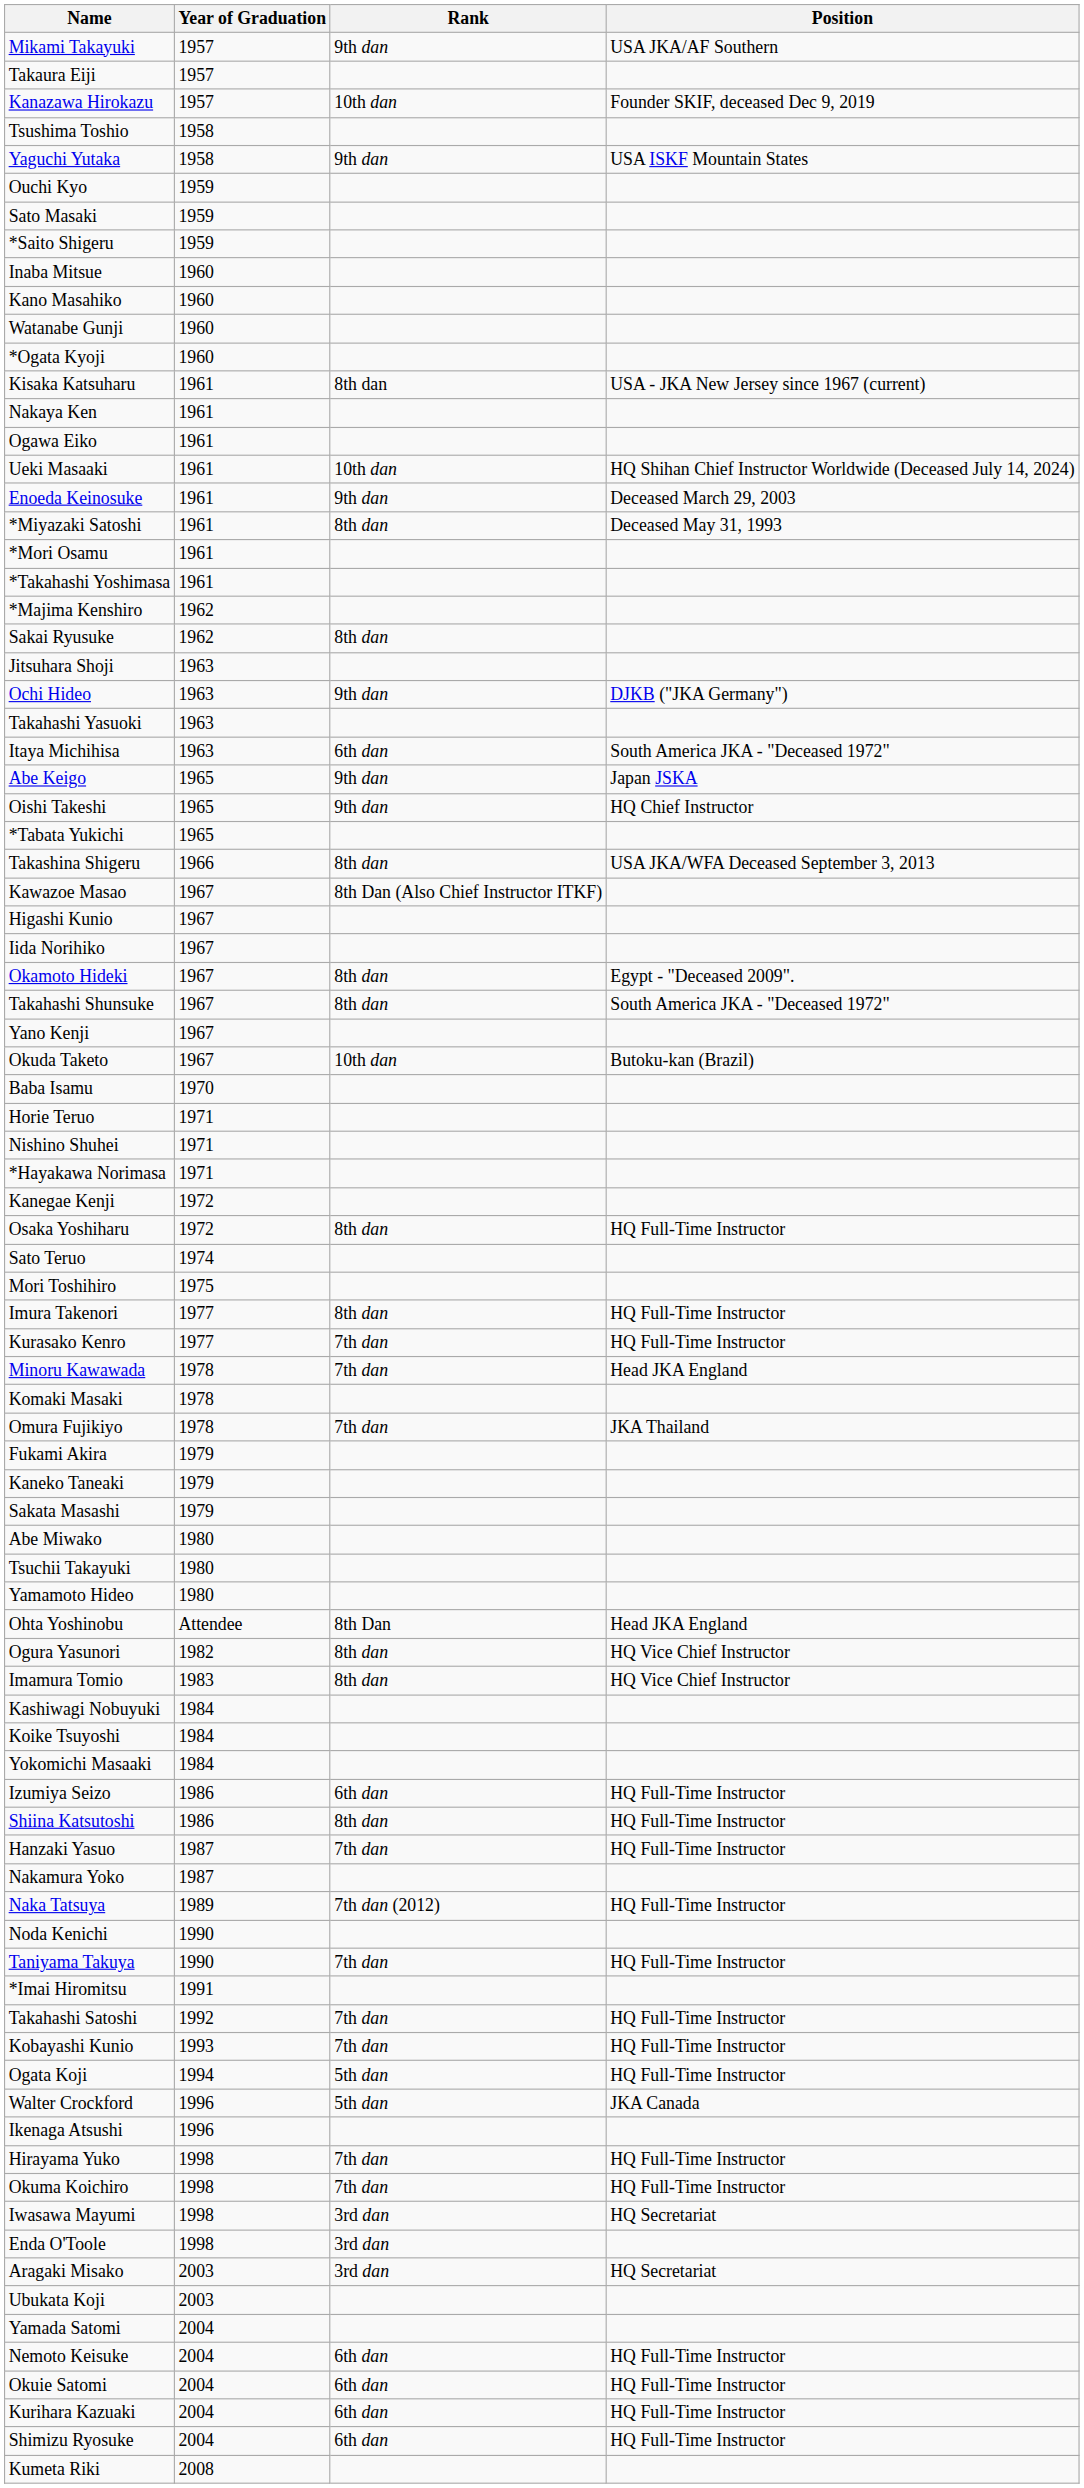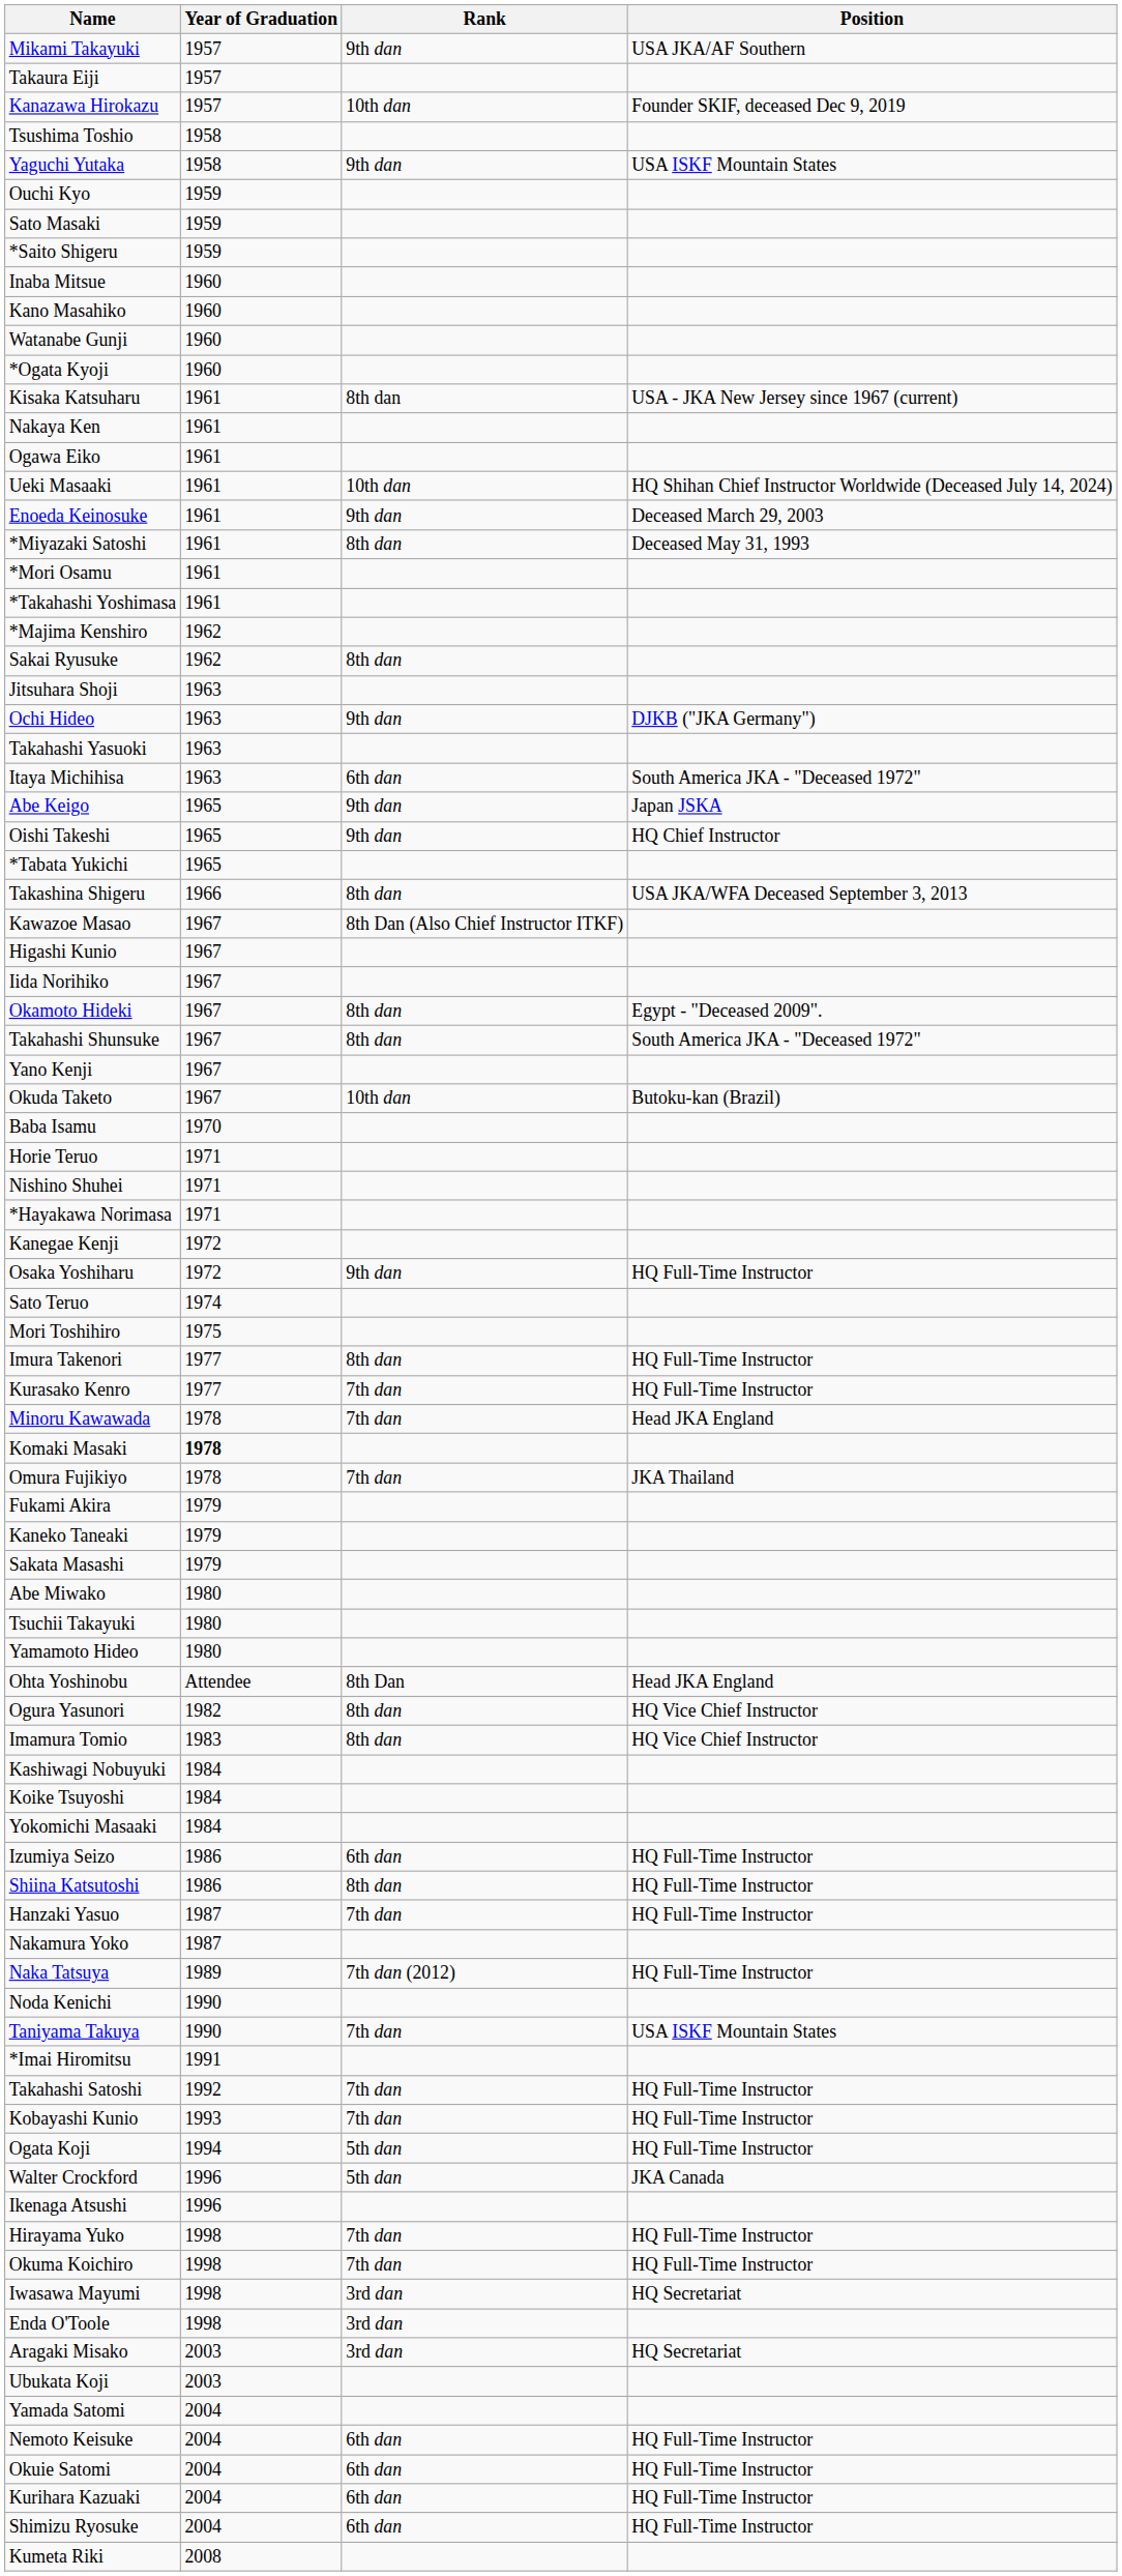Osaka Yoshiharu | Rank: 8th dan -> 9th dan
Komaki Masaki | Year of Graduation: normal -> bold
Taniyama Takuya | Position: HQ Full-Time Instructor -> USA ISKF Mountain States
